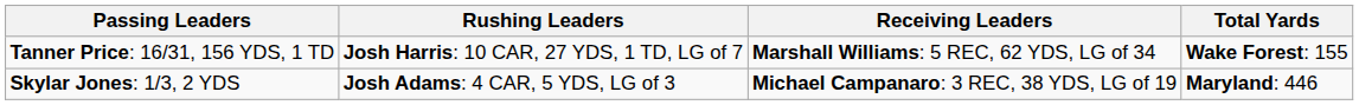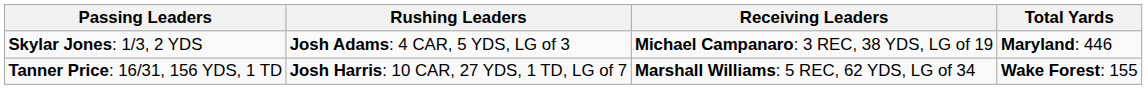rows swapped: Tanner Price: 16/31, 156 YDS, 1 TD <-> Skylar Jones: 1/3, 2 YDS
